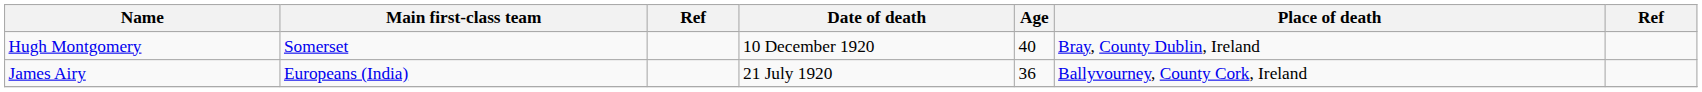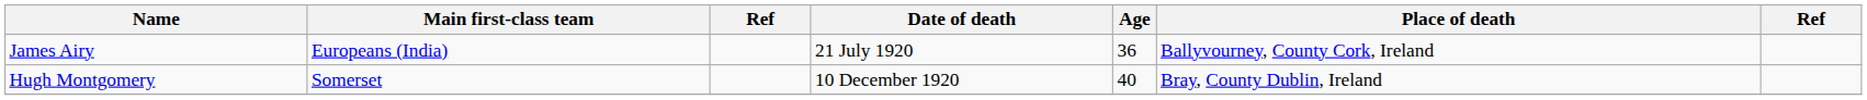rows swapped: James Airy <-> Hugh Montgomery
